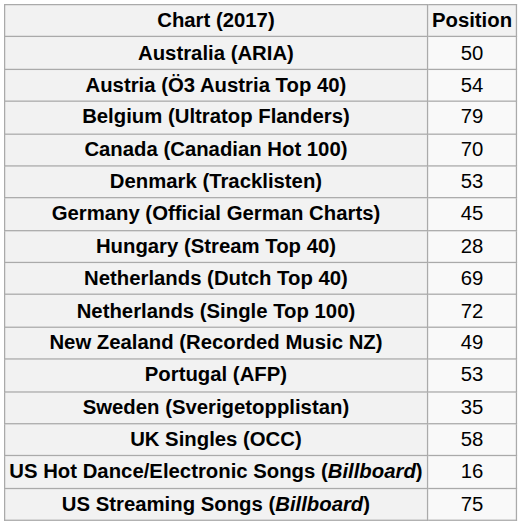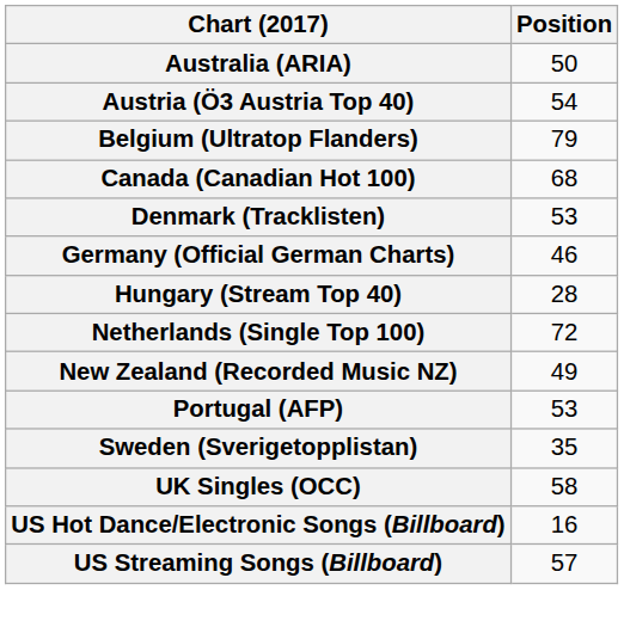Canada (Canadian Hot 100) | Position: 70 -> 68
Germany (Official German Charts) | Position: 45 -> 46
- row: Netherlands (Dutch Top 40) | 69
US Streaming Songs (Billboard) | Position: 75 -> 57
